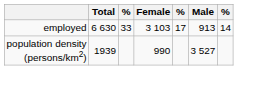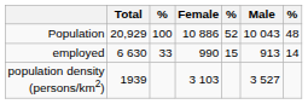+ row: Population | 20,929 | 100 | 10 886 | 52 | 10 043 | 48
employed | Female: 3 103 -> 990
employed | column 5: 17 -> 15
population density (persons/km2) | Female: 990 -> 3 103
